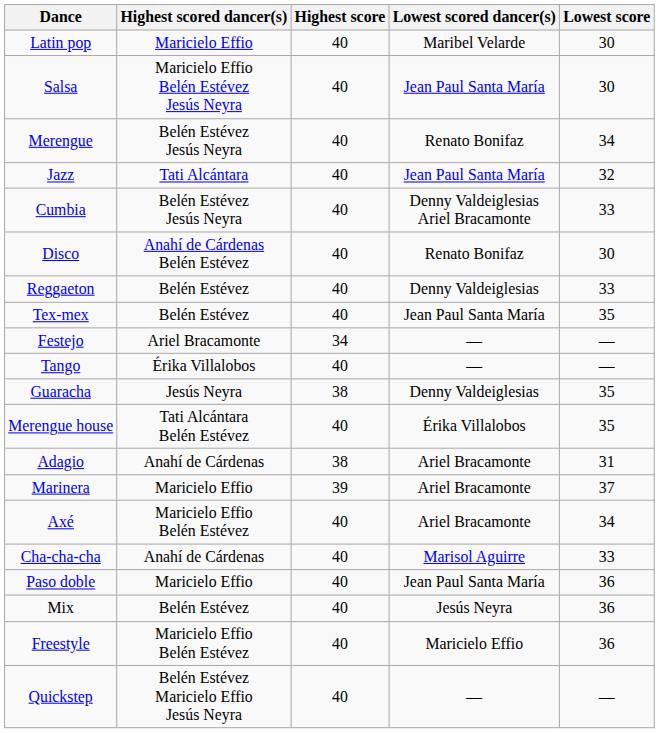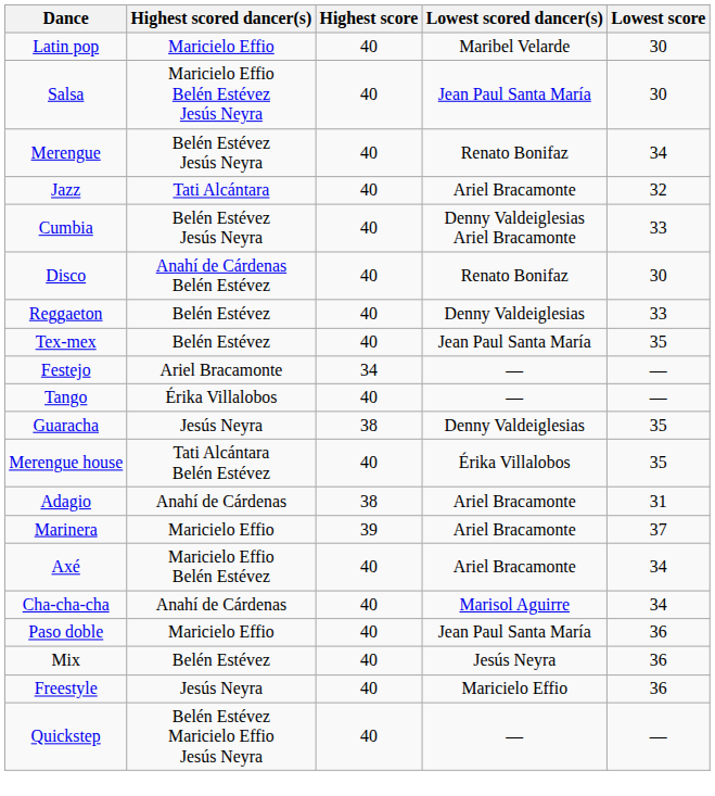Jazz | Lowest scored dancer(s): Jean Paul Santa María -> Ariel Bracamonte
Cha-cha-cha | Lowest score: 33 -> 34
Freestyle | Highest scored dancer(s): Maricielo Effio Belén Estévez -> Jesús Neyra
